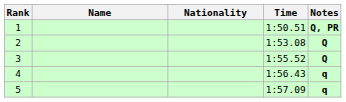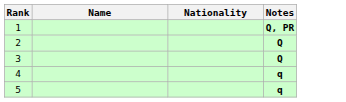- column: Time | 1:50.51 | 1:53.08 | 1:55.52 | 1:56.43 | 1:57.09
